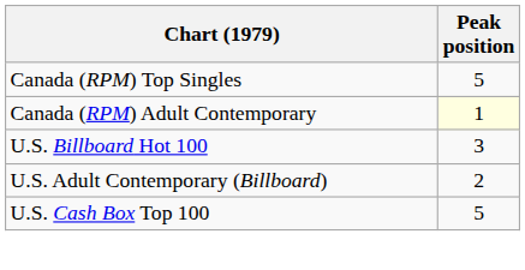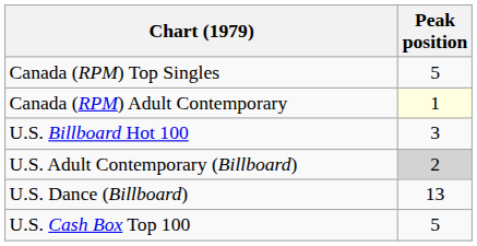U.S. Adult Contemporary (Billboard) | Peak position: no background -> lightgrey background
+ row: U.S. Dance (Billboard) | 13
